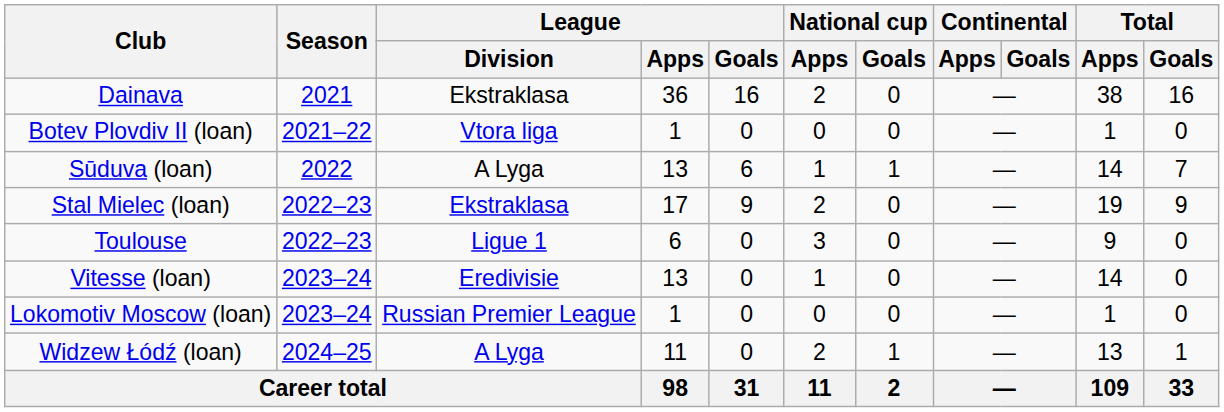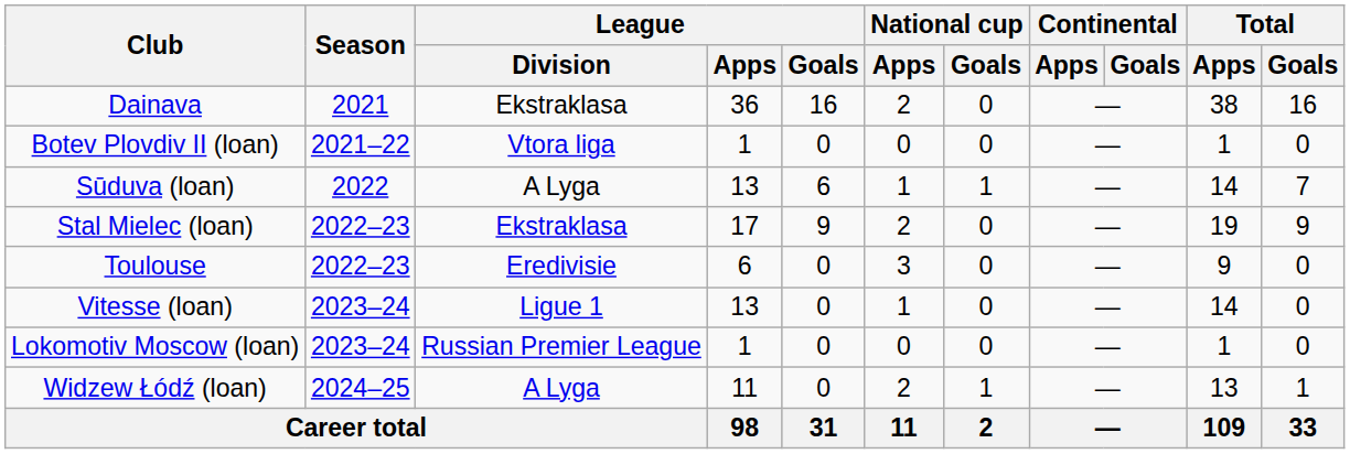Toulouse | League / Division: Ligue 1 -> Eredivisie
Vitesse (loan) | League / Division: Eredivisie -> Ligue 1
